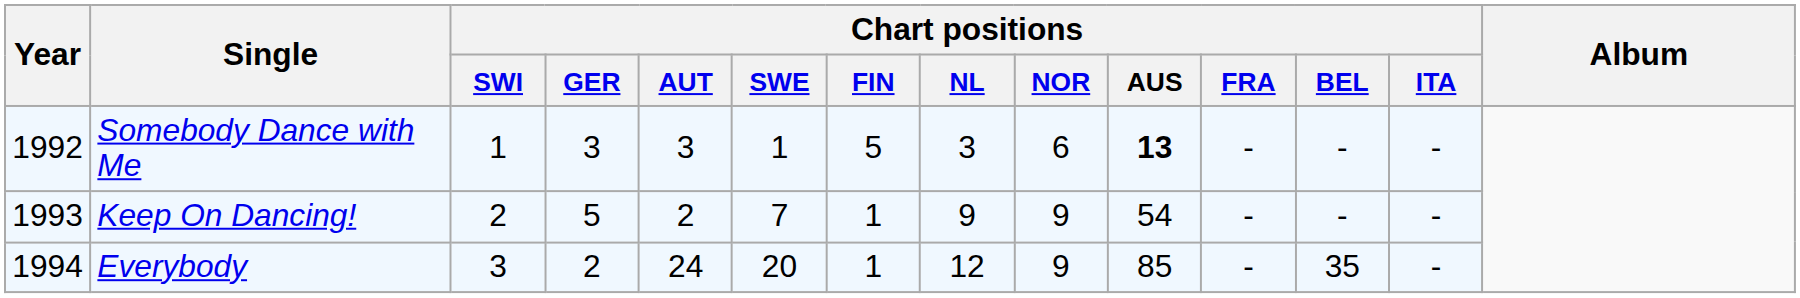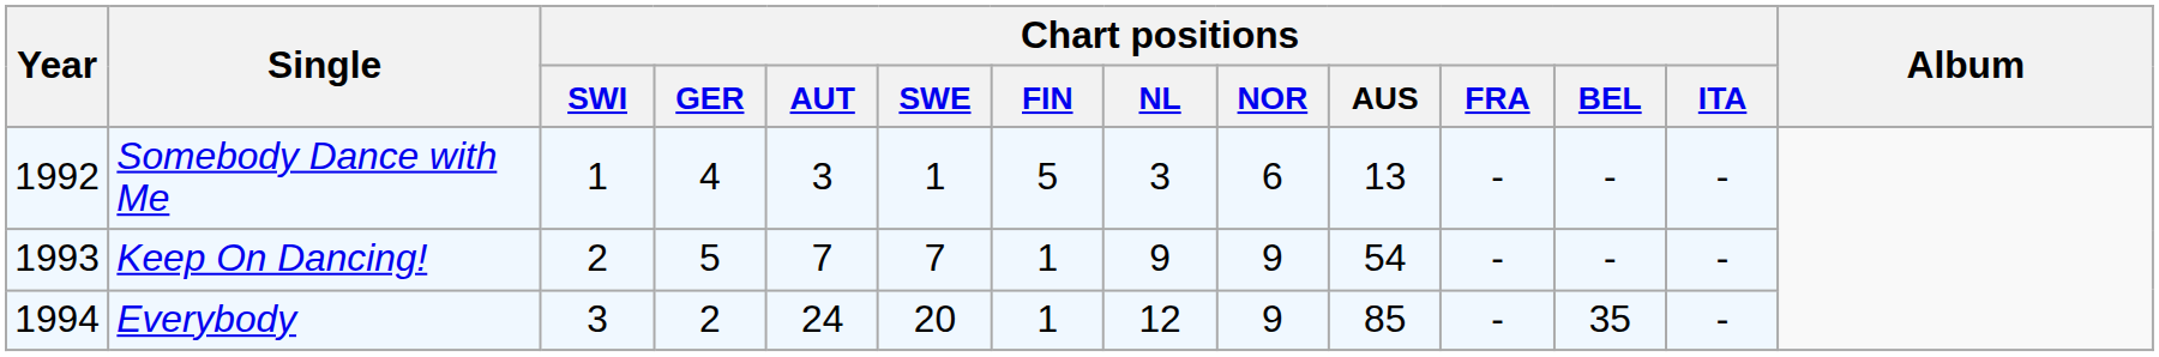Somebody Dance with Me | Chart positions / GER: 3 -> 4
Somebody Dance with Me | Chart positions / AUS: bold -> normal
Keep On Dancing! | Chart positions / AUT: 2 -> 7
